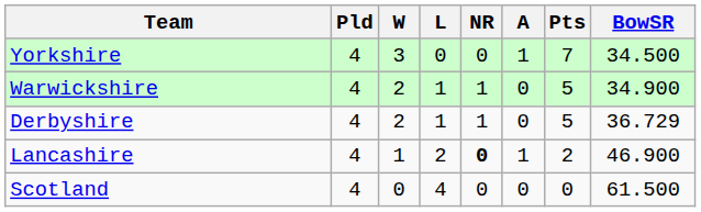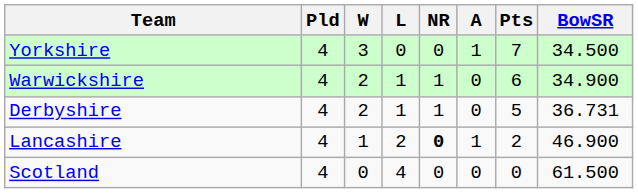Warwickshire | Pts: 5 -> 6
Derbyshire | BowSR: 36.729 -> 36.731
